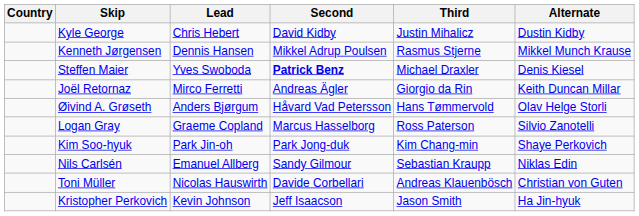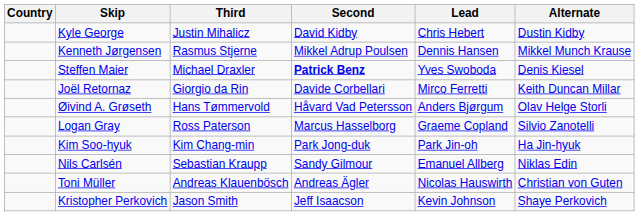columns swapped: Third <-> Lead
Joël Retornaz | Second: Andreas Ägler -> Davide Corbellari
Kim Soo-hyuk | Alternate: Shaye Perkovich -> Ha Jin-hyuk
Toni Müller | Second: Davide Corbellari -> Andreas Ägler
Kristopher Perkovich | Alternate: Ha Jin-hyuk -> Shaye Perkovich
